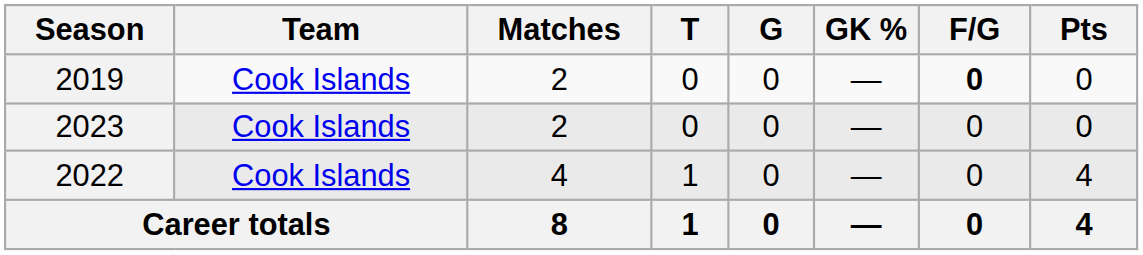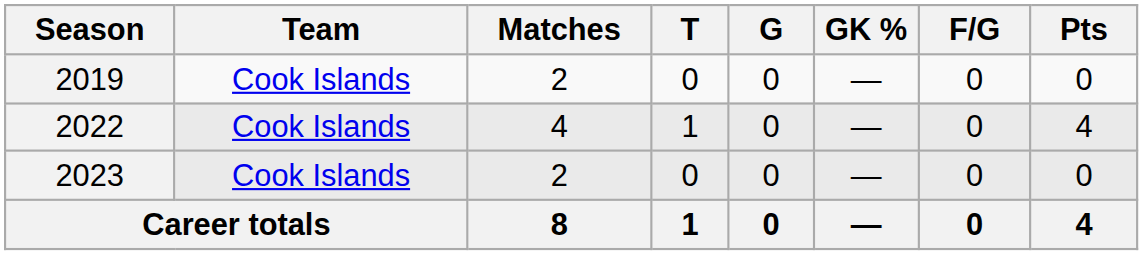2019 | F/G: bold -> normal
rows swapped: 2022 <-> 2023
